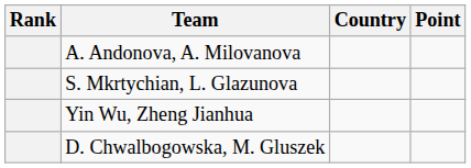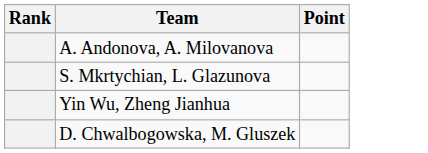- column: Country
